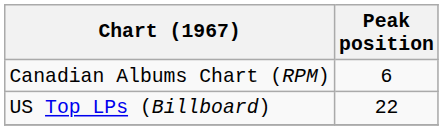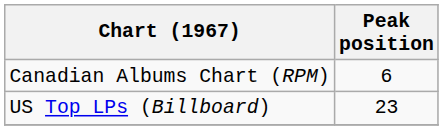US Top LPs (Billboard) | Peak position: 22 -> 23
